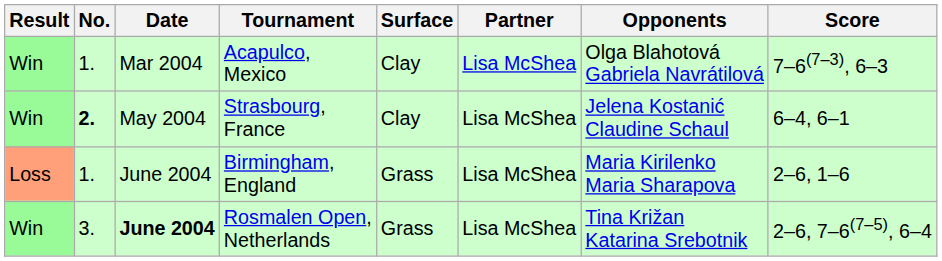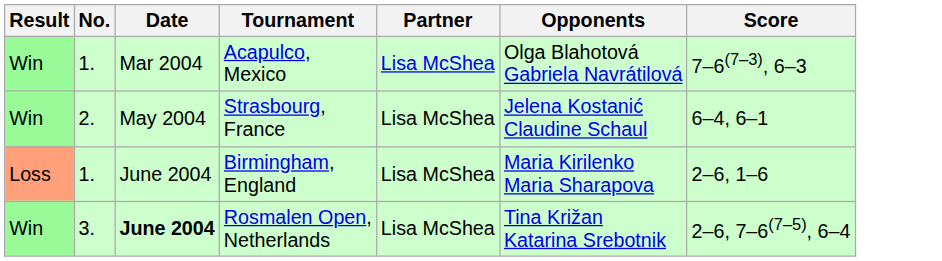- column: Surface | Clay | Clay | Grass | Grass
Strasbourg, France | No.: bold -> normal
